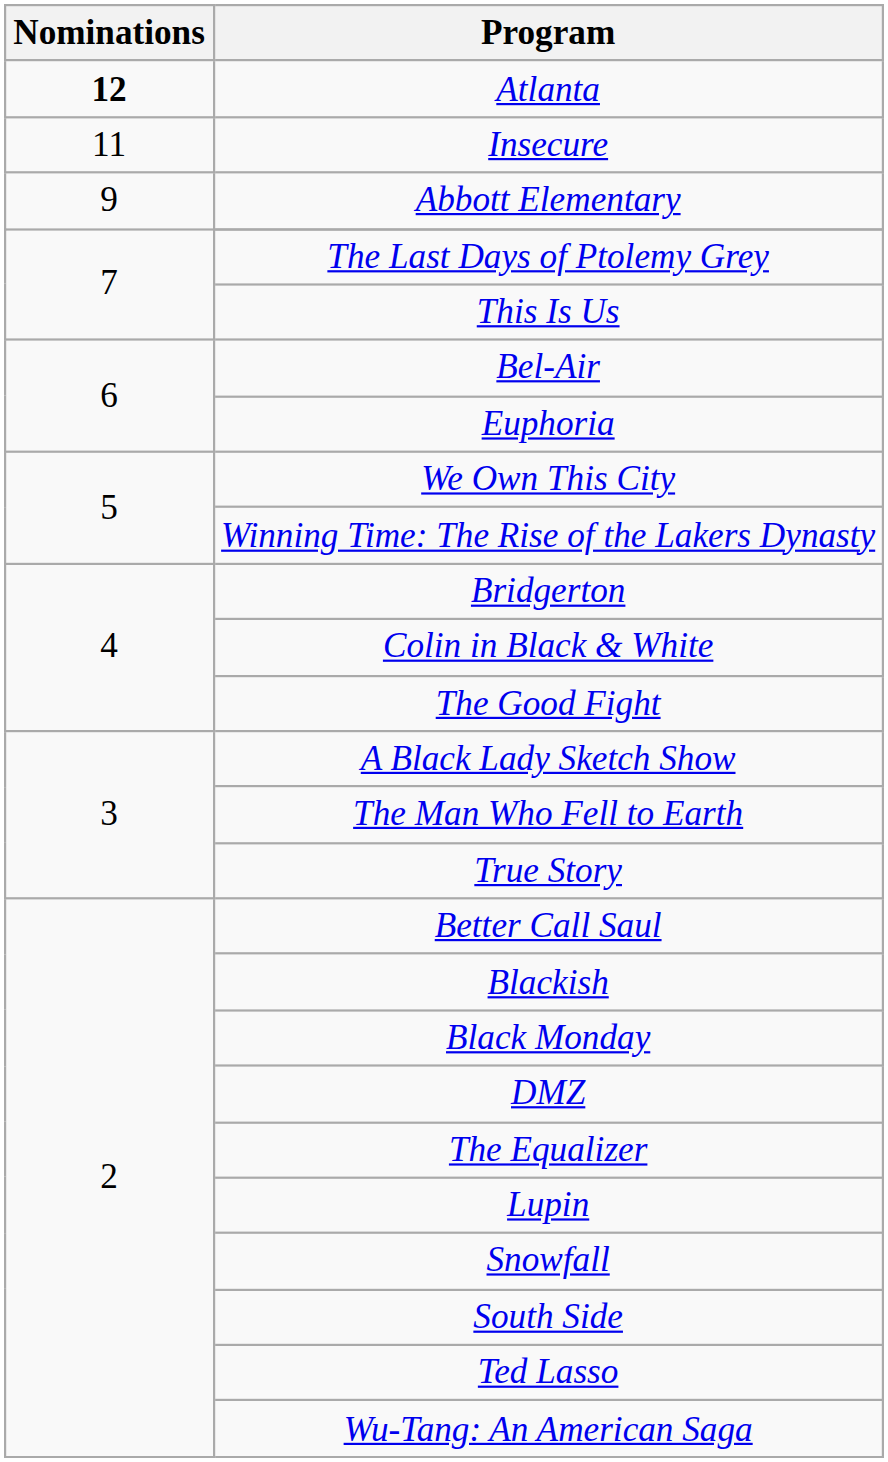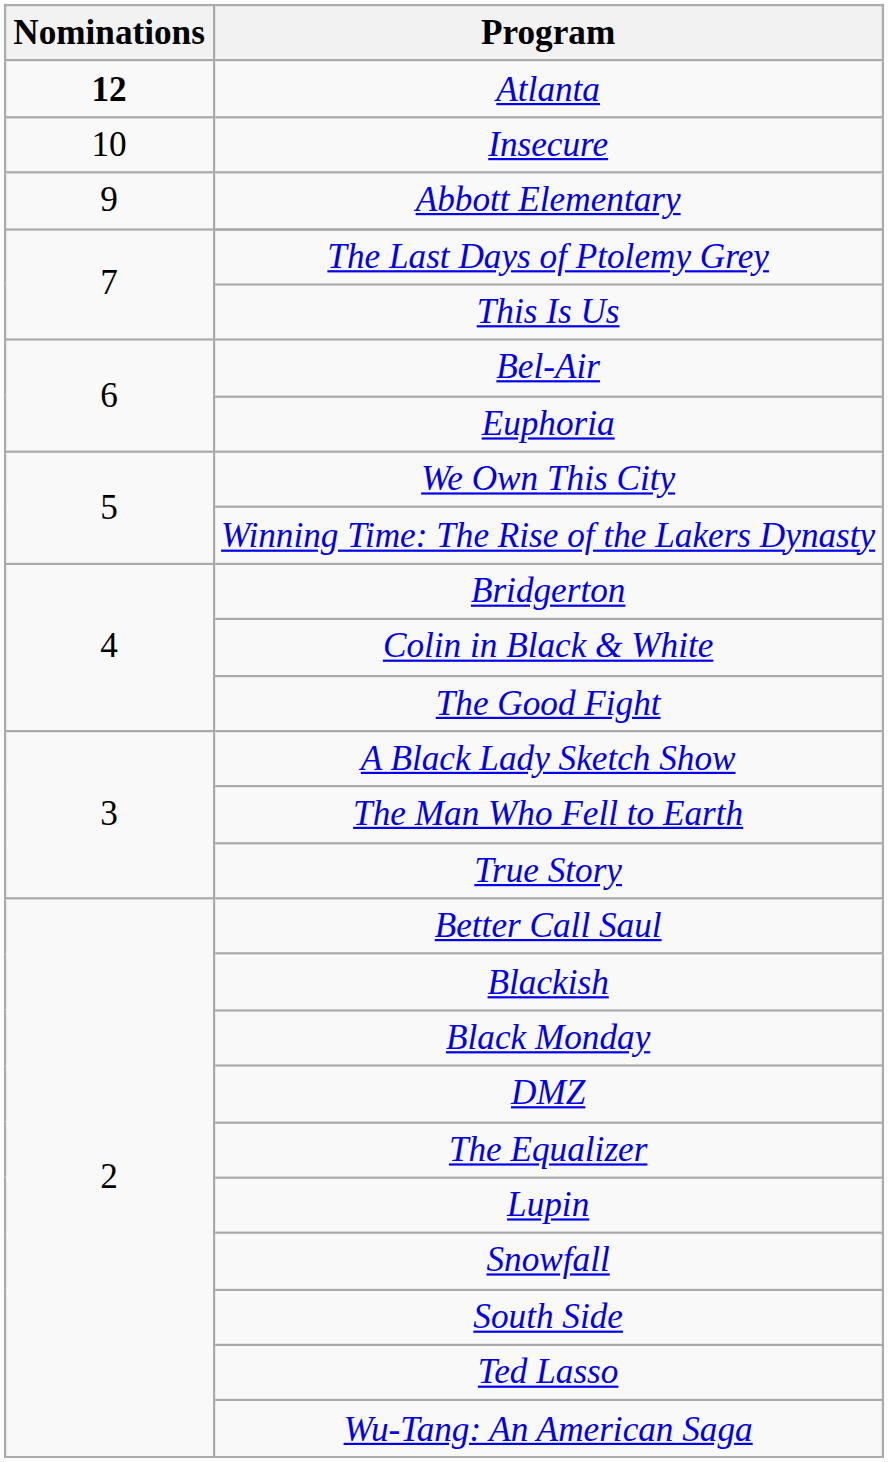Insecure | Nominations: 11 -> 10
